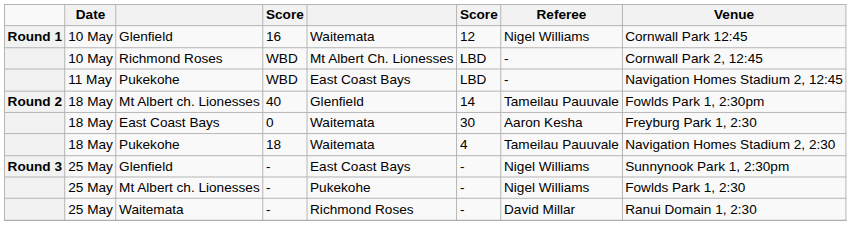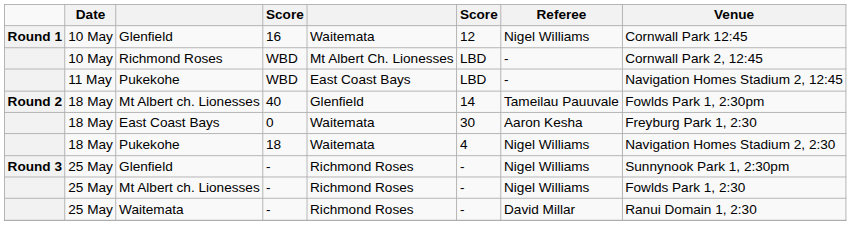Pukekohe / 18 | Referee: Tameilau Pauuvale -> Nigel Williams
Glenfield / - | column 5: East Coast Bays -> Richmond Roses
Mt Albert ch. Lionesses / - | column 5: Pukekohe -> Richmond Roses
